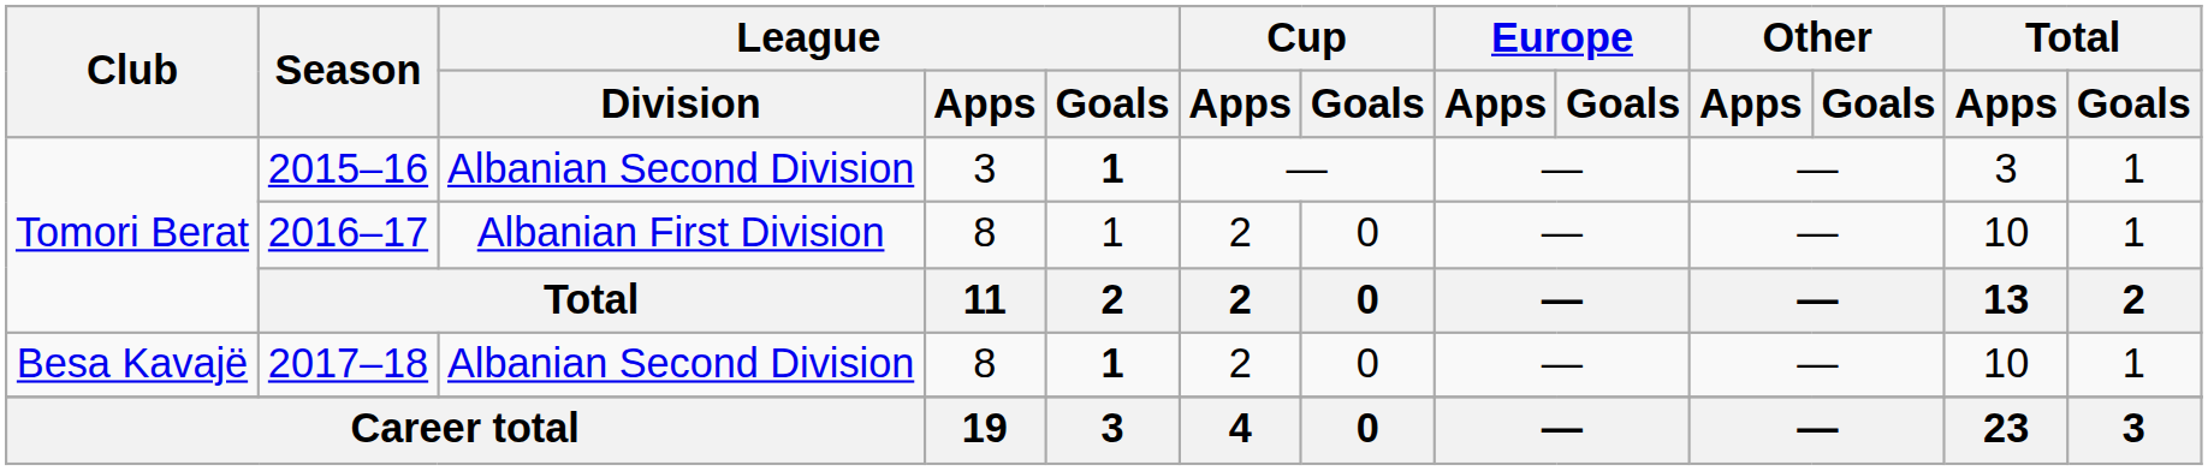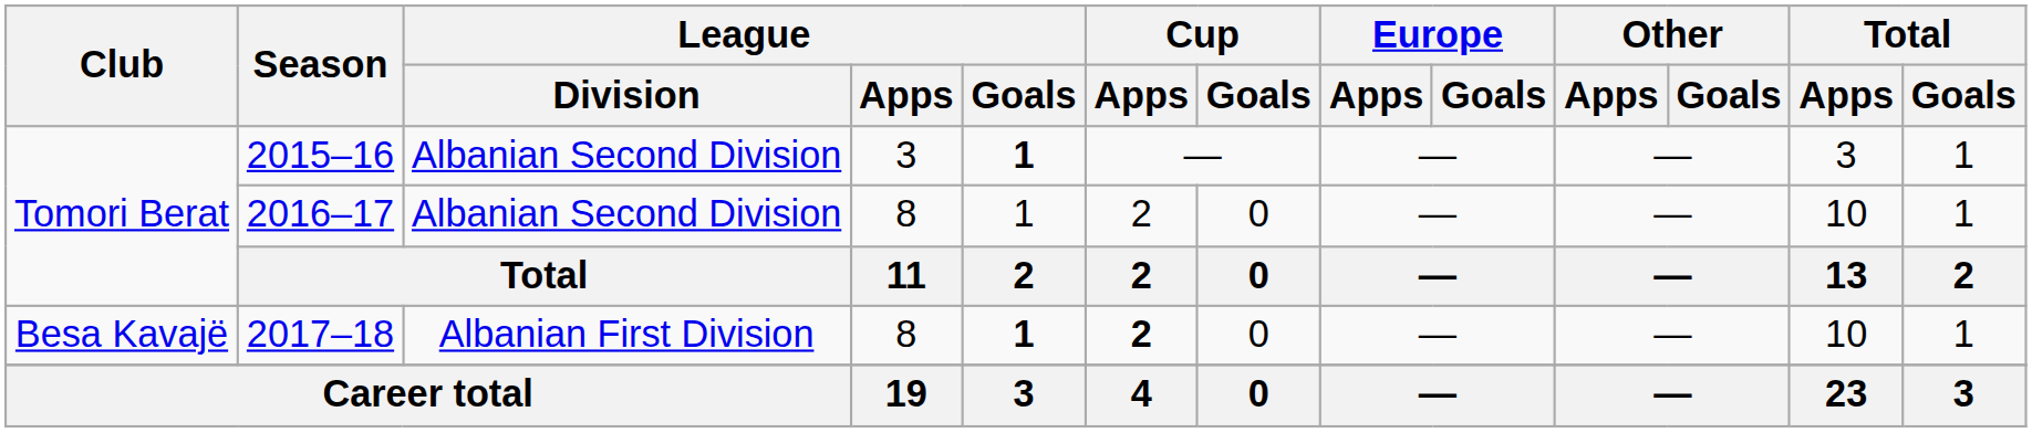2016–17 | League / Division: Albanian First Division -> Albanian Second Division
2017–18 | League / Division: Albanian Second Division -> Albanian First Division
2017–18 | Cup / Apps: normal -> bold
